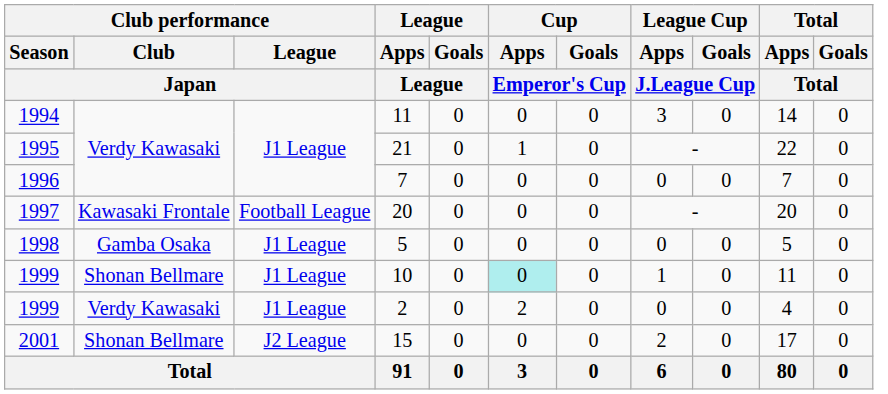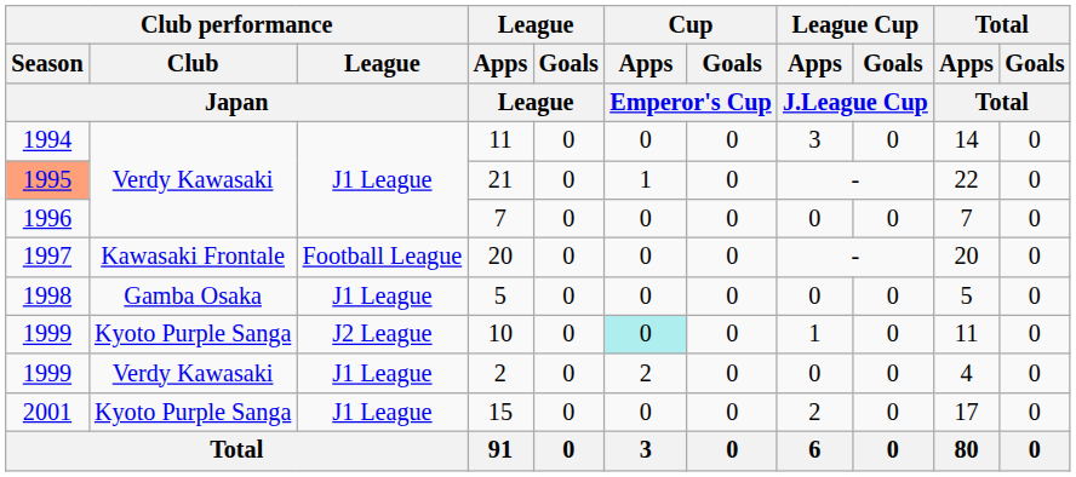21 | Club performance / Season / Japan: no background -> lightsalmon background
10 | Club performance / Club / Japan: Shonan Bellmare -> Kyoto Purple Sanga
10 | Club performance / League / Japan: J1 League -> J2 League
15 | Club performance / Club / Japan: Shonan Bellmare -> Kyoto Purple Sanga
15 | Club performance / League / Japan: J2 League -> J1 League
